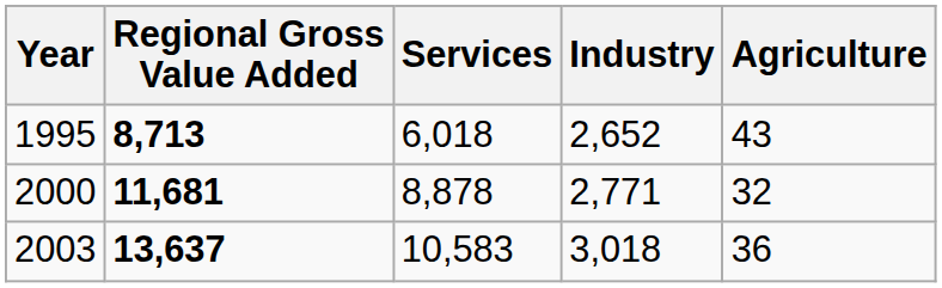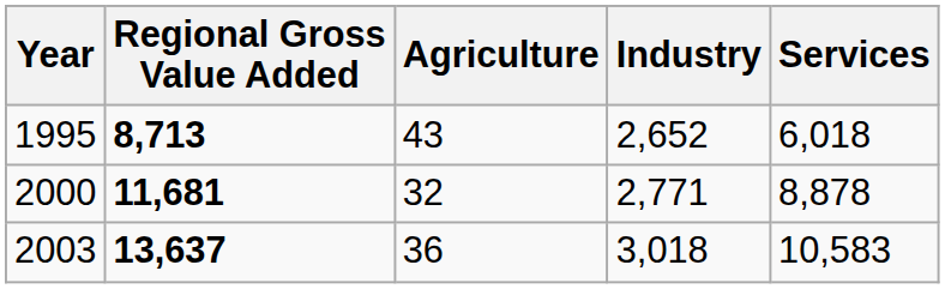columns swapped: Agriculture <-> Services
